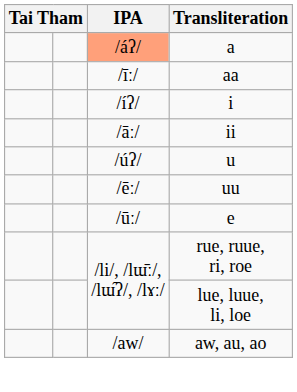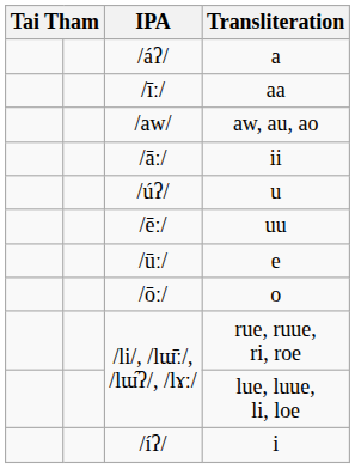a | IPA: lightsalmon background -> no background
rows swapped: i <-> aw, au, ao
+ row: /ōː/ | o
